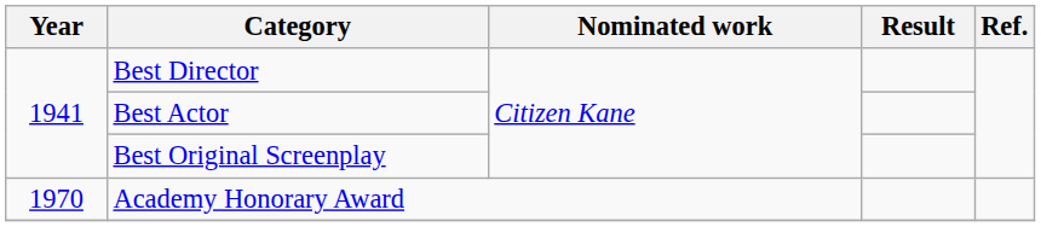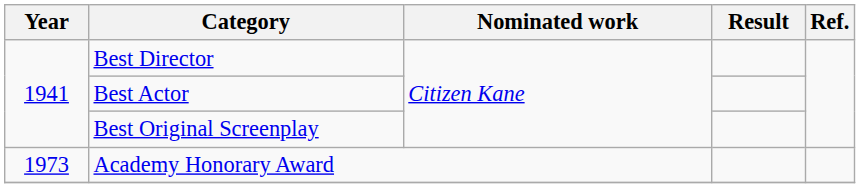Academy Honorary Award | Year: 1970 -> 1973
